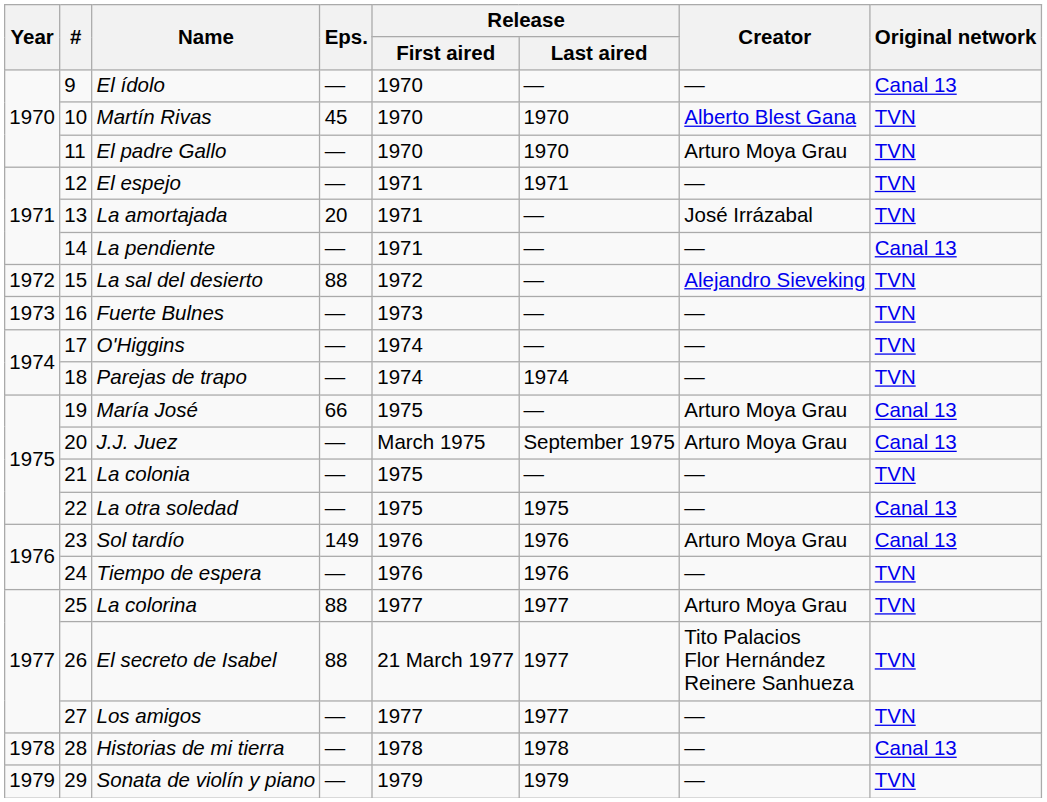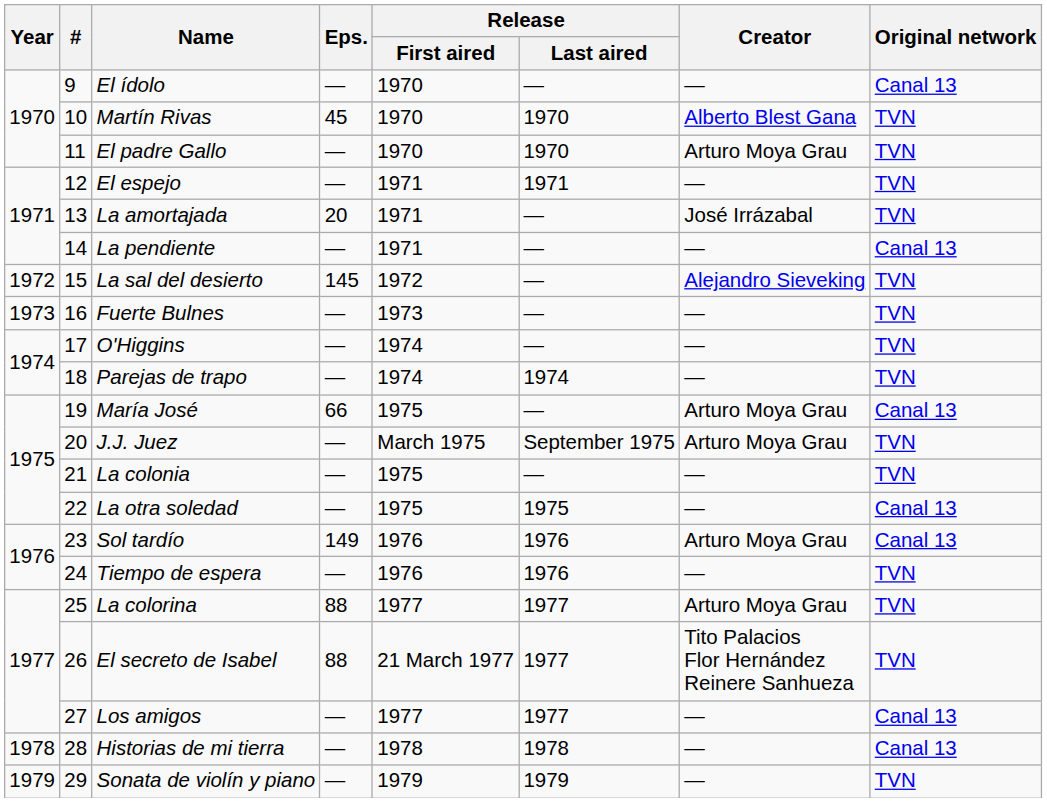La sal del desierto | Eps.: 88 -> 145
J.J. Juez | Original network: Canal 13 -> TVN
Los amigos | Original network: TVN -> Canal 13
